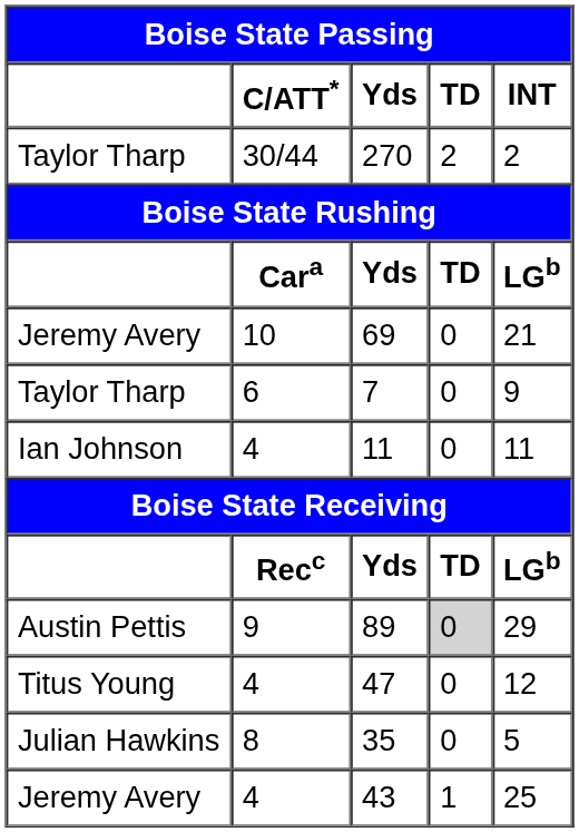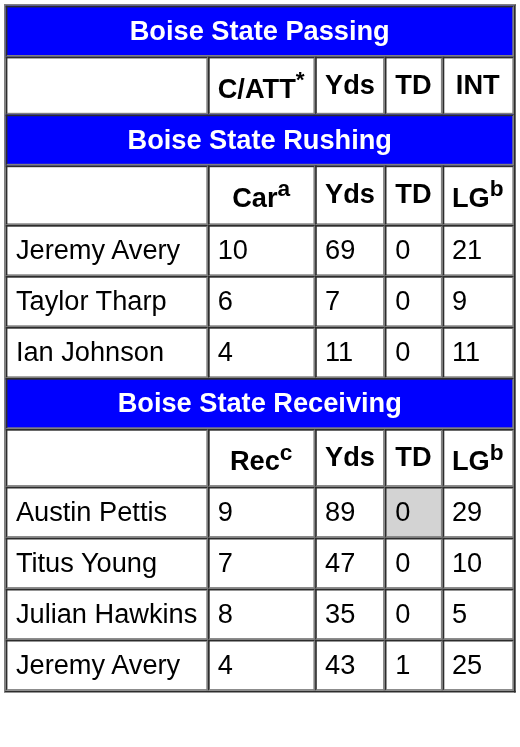- row: Taylor Tharp | 30/44 | 270 | 2 | 2
47 | C/ATT*: 4 -> 7
47 | INT: 12 -> 10
